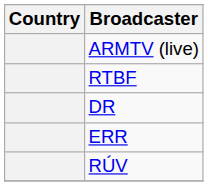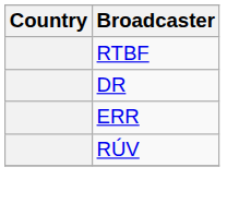- row: ARMTV (live)
